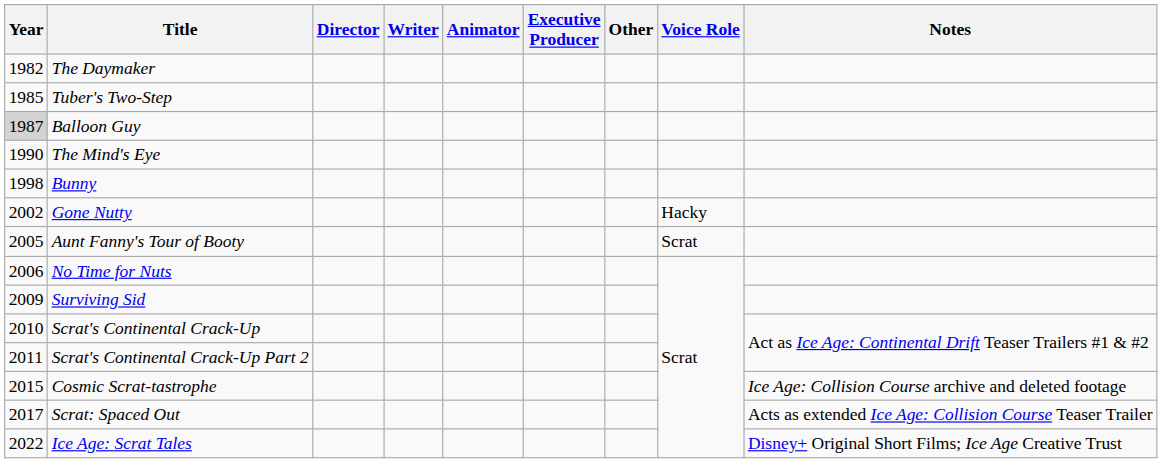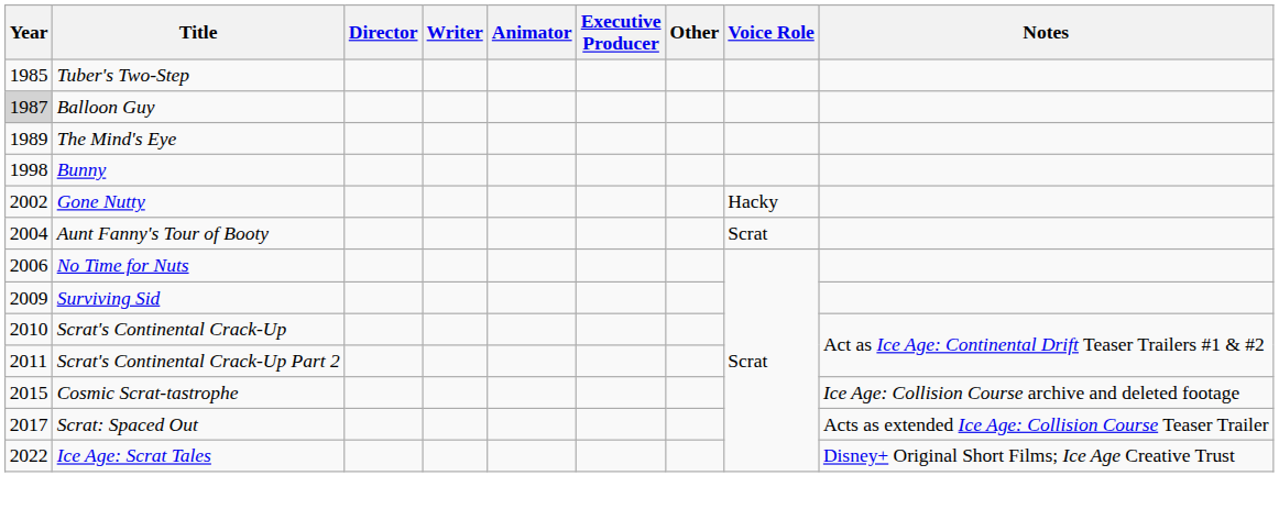- row: 1982 | The Daymaker
The Mind's Eye | Year: 1990 -> 1989
Aunt Fanny's Tour of Booty | Year: 2005 -> 2004
